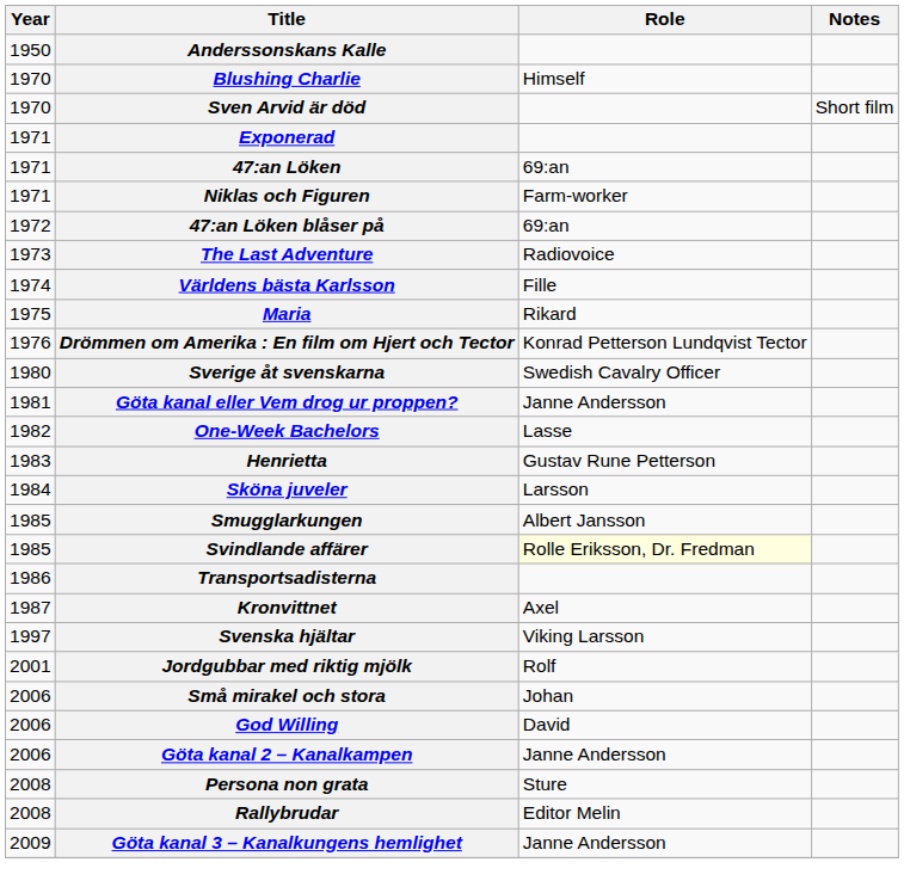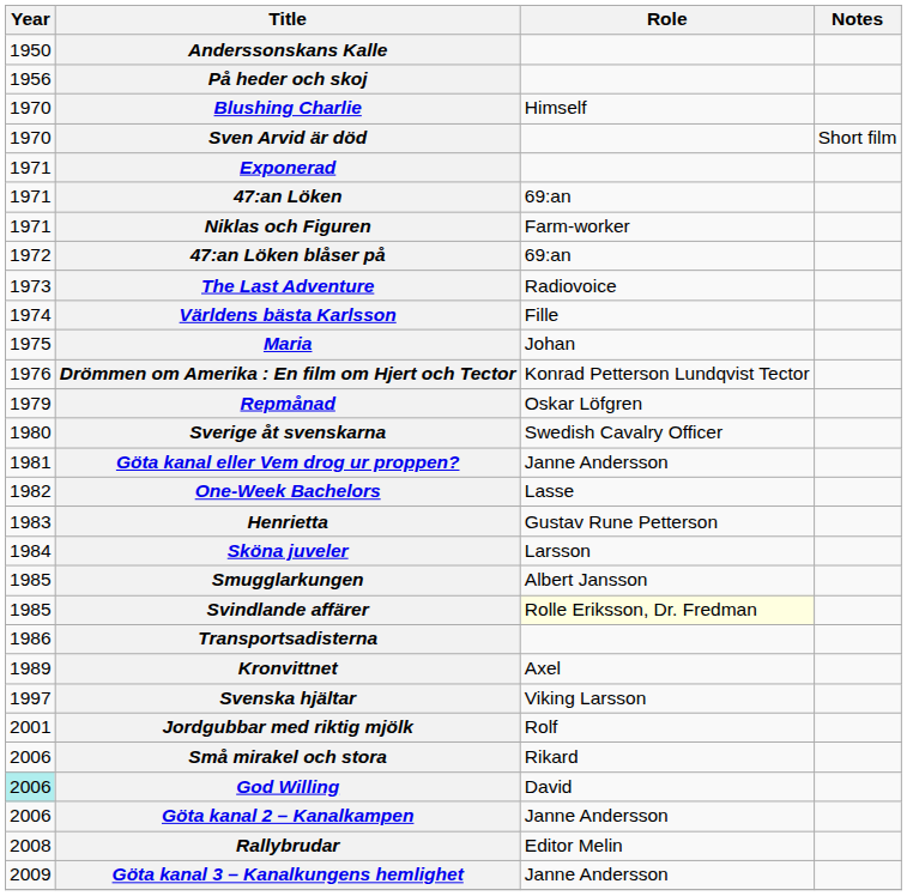+ row: 1956 | På heder och skoj
Maria | Role: Rikard -> Johan
+ row: 1979 | Repmånad | Oskar Löfgren
Kronvittnet | Year: 1987 -> 1989
Små mirakel och stora | Role: Johan -> Rikard
God Willing | Year: no background -> paleturquoise background
- row: 2008 | Persona non grata | Sture
